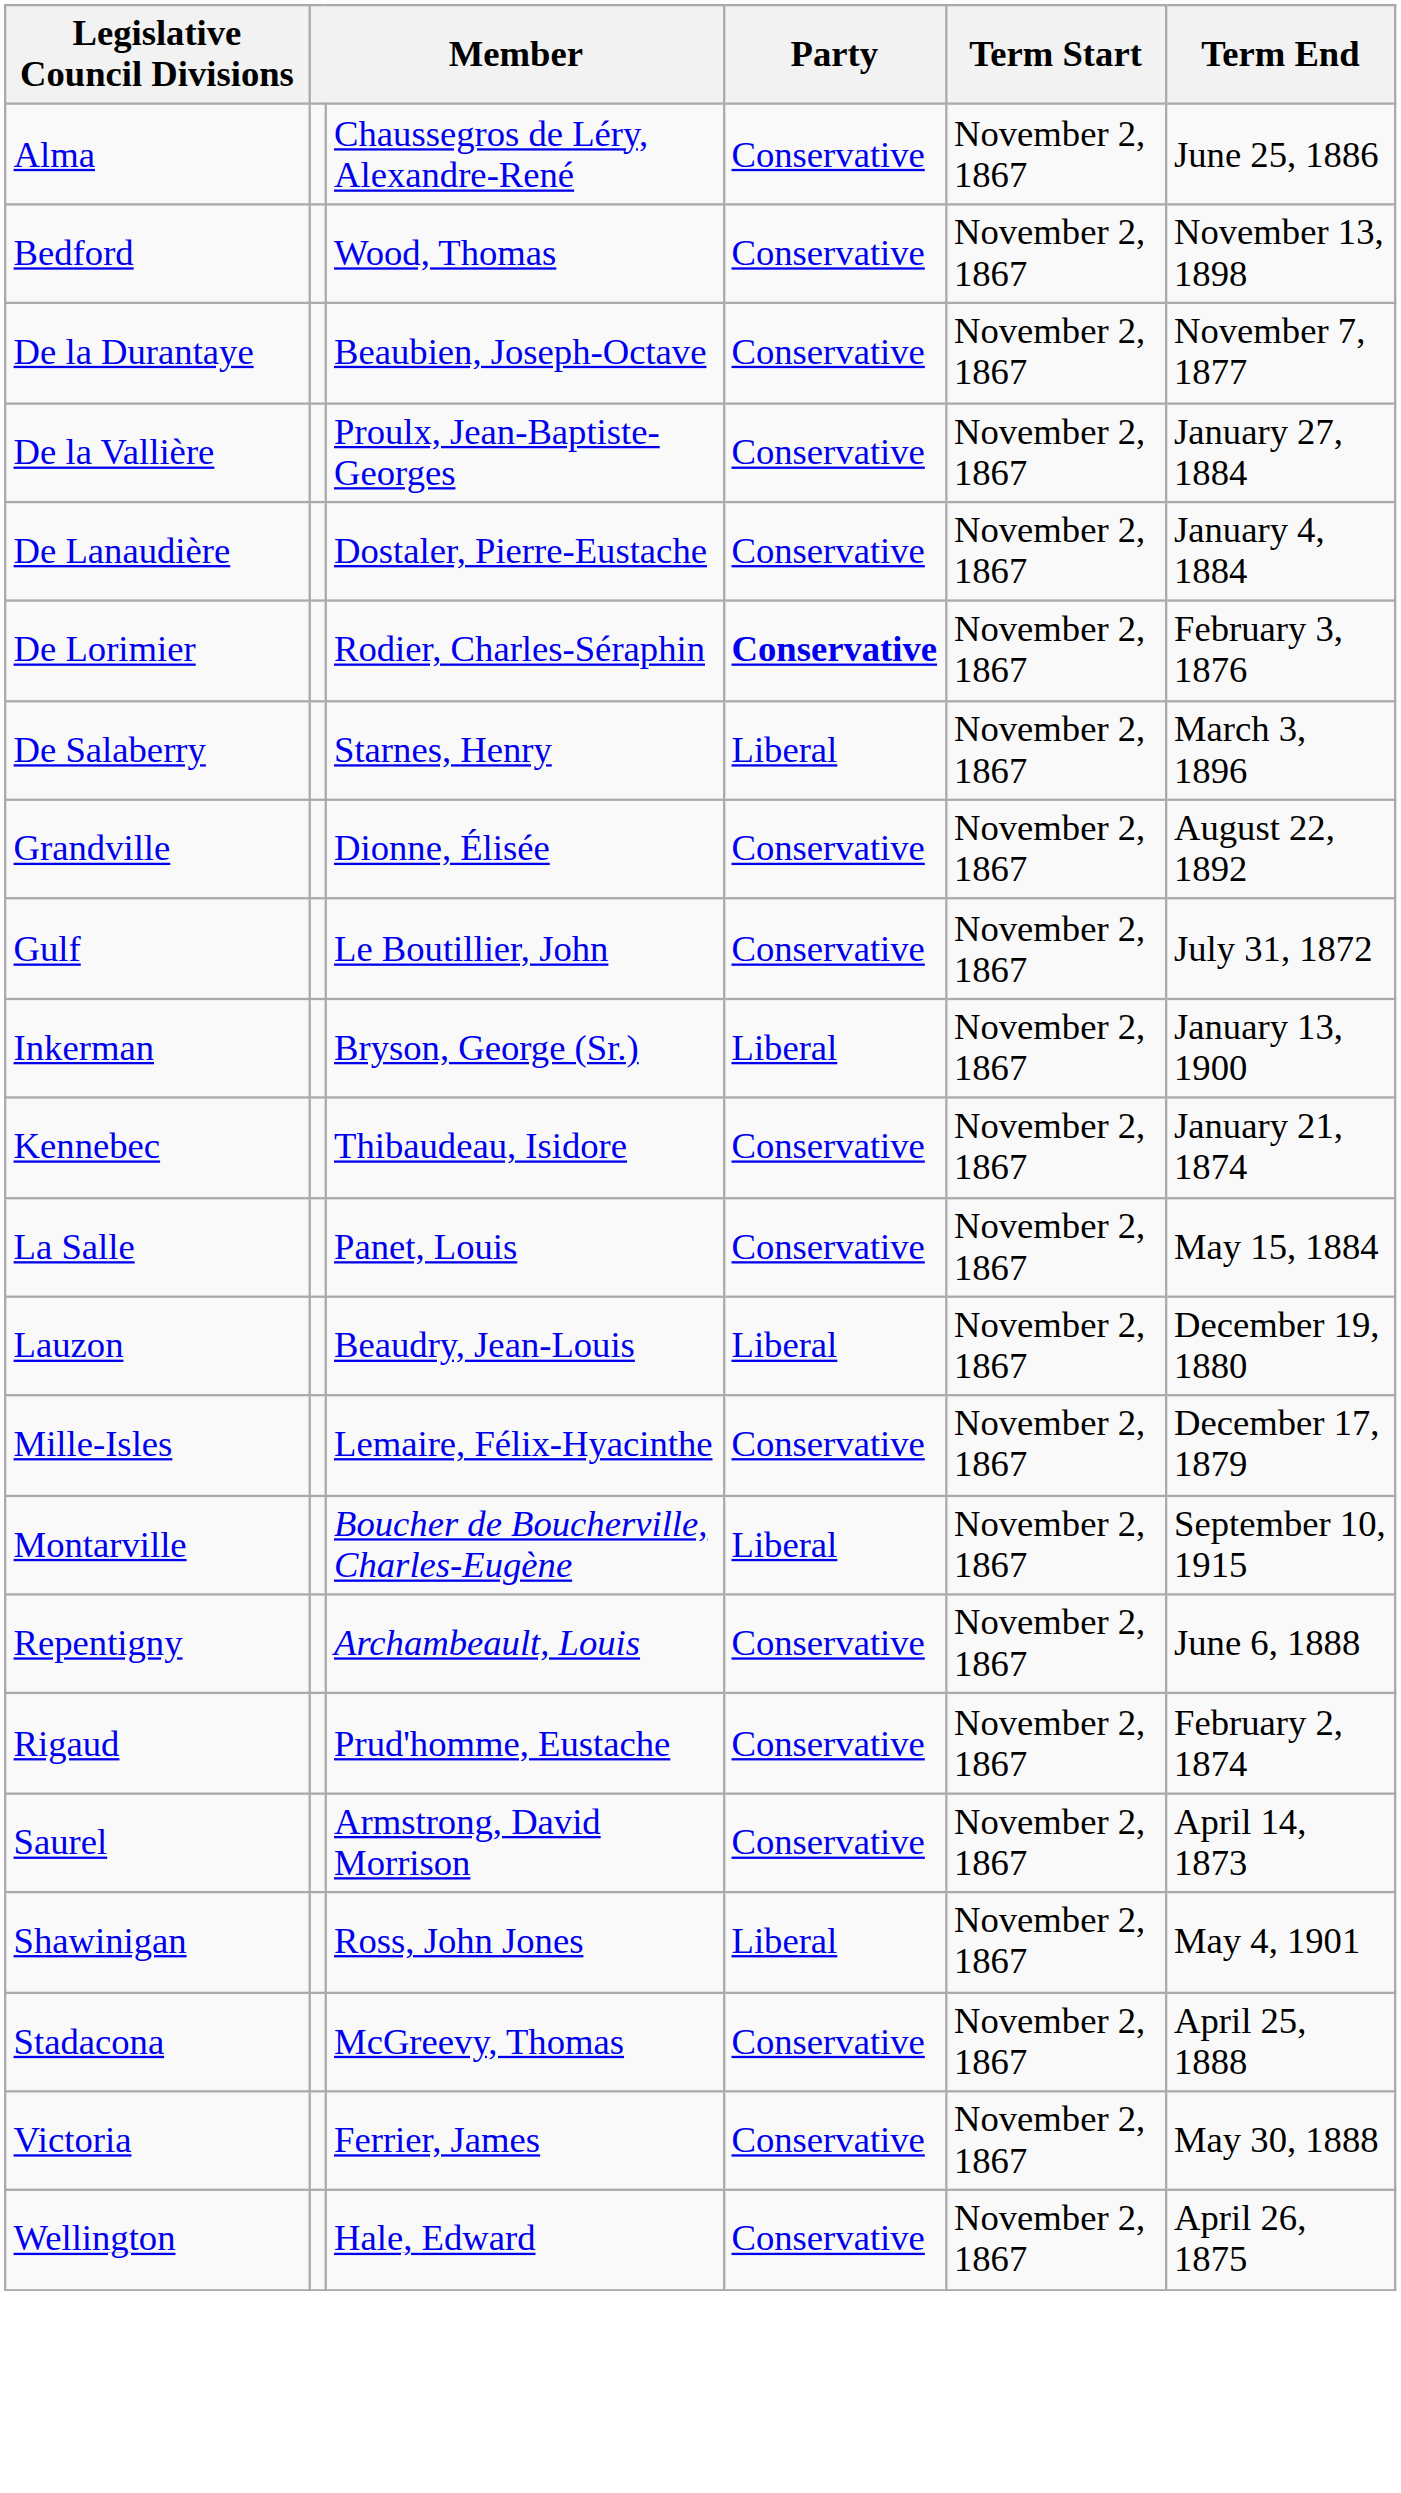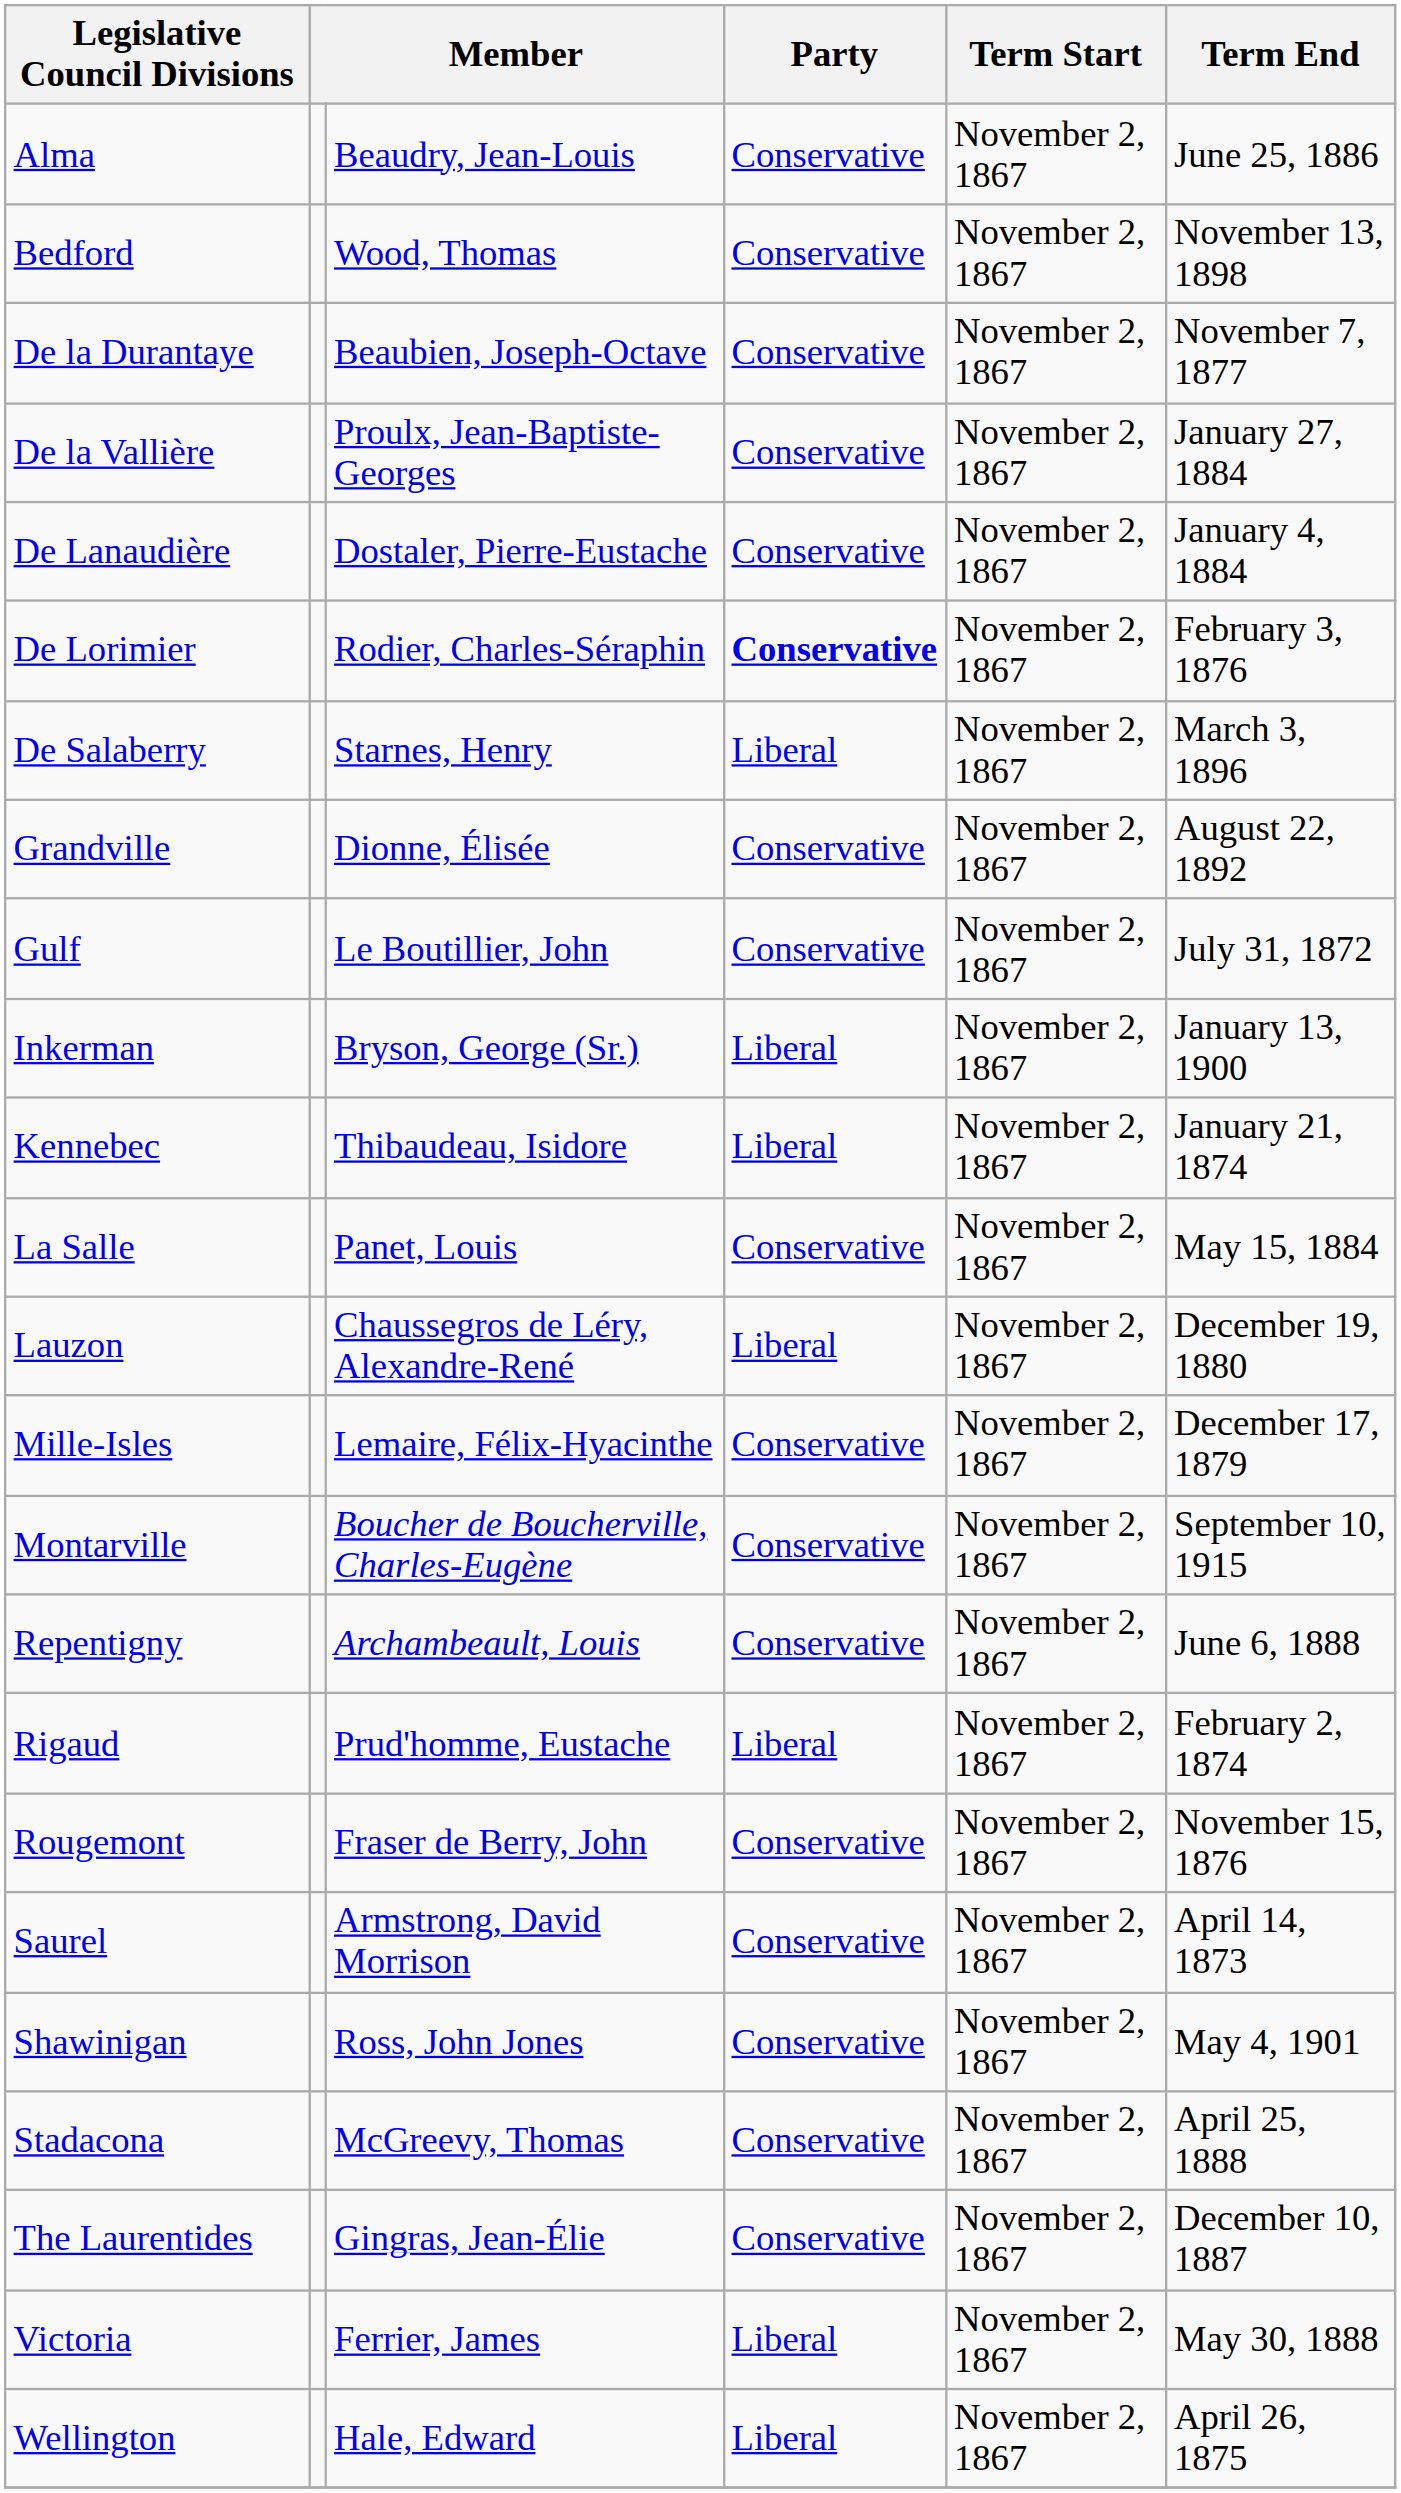Alma | column 3: Chaussegros de Léry, Alexandre-René -> Beaudry, Jean-Louis
Kennebec | Party: Conservative -> Liberal
Lauzon | column 3: Beaudry, Jean-Louis -> Chaussegros de Léry, Alexandre-René
Montarville | Party: Liberal -> Conservative
Rigaud | Party: Conservative -> Liberal
+ row: Rougemont | Fraser de Berry, John | Conservative | November 2, 1867 | November 15, 1876
Shawinigan | Party: Liberal -> Conservative
+ row: The Laurentides | Gingras, Jean-Élie | Conservative | November 2, 1867 | December 10, 1887
Victoria | Party: Conservative -> Liberal
Wellington | Party: Conservative -> Liberal
